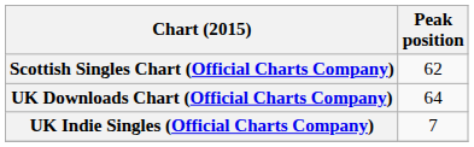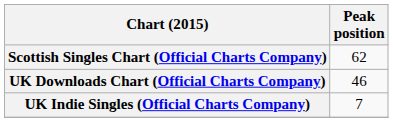UK Downloads Chart (Official Charts Company) | Peak position: 64 -> 46
